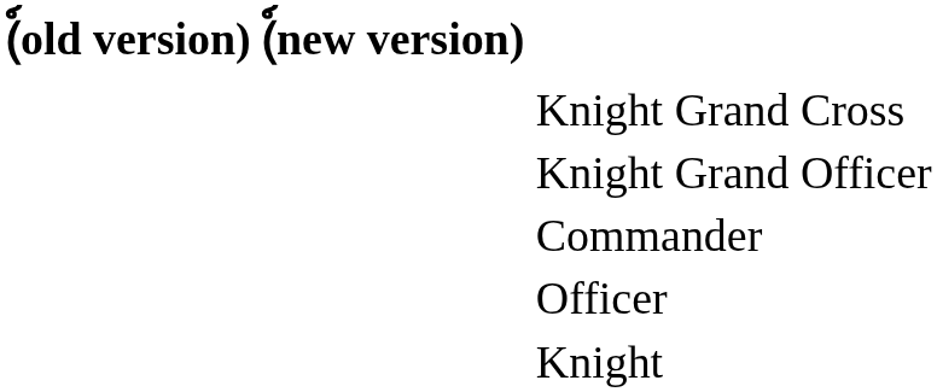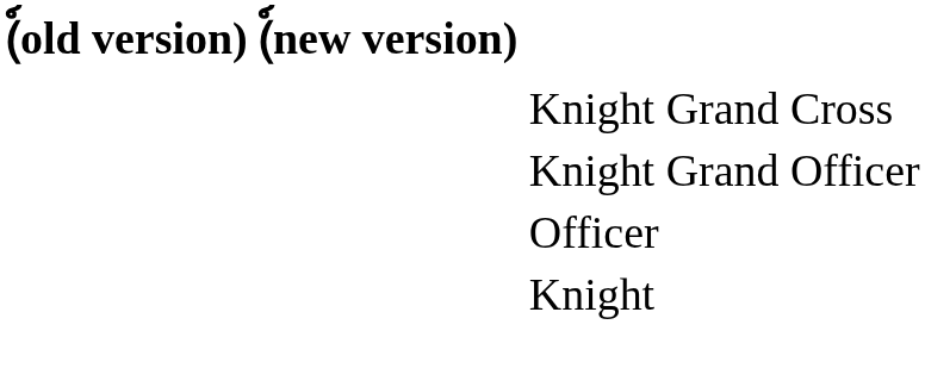- row: Commander
